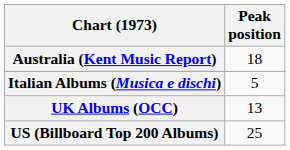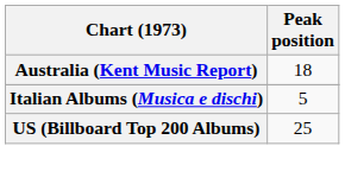- row: UK Albums (OCC) | 13
